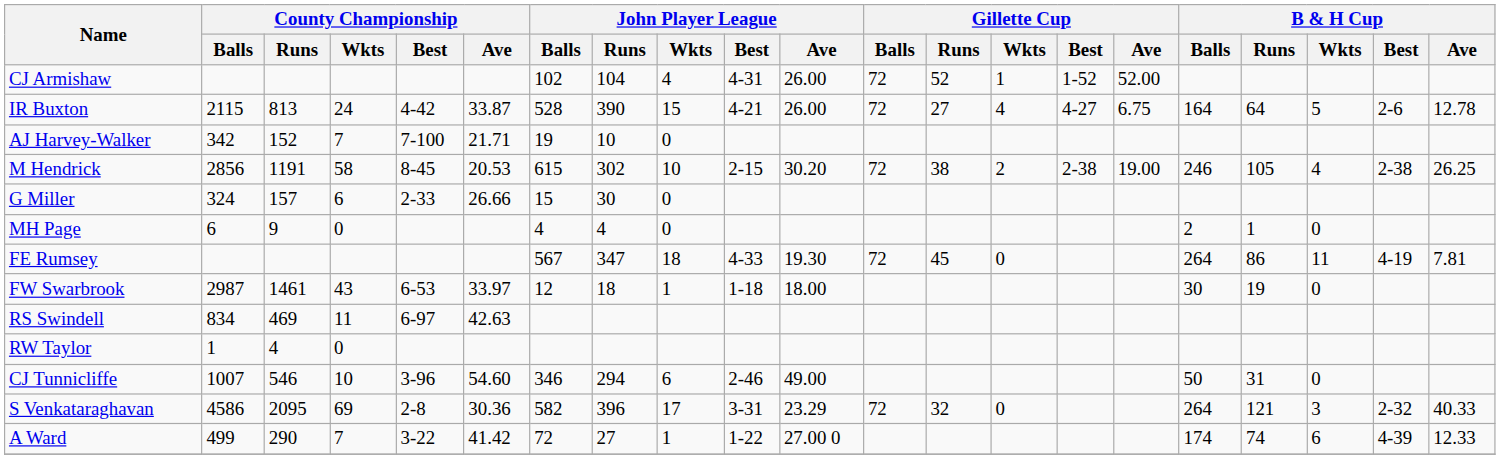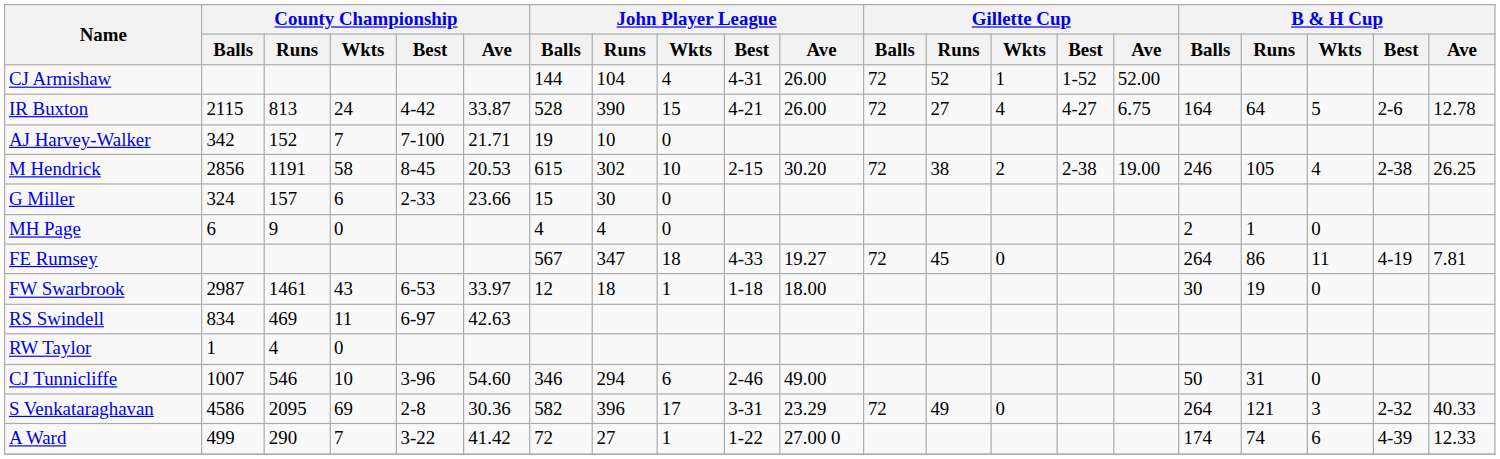CJ Armishaw | John Player League / Balls: 102 -> 144
G Miller | County Championship / Ave: 26.66 -> 23.66
FE Rumsey | John Player League / Ave: 19.30 -> 19.27
S Venkataraghavan | Gillette Cup / Runs: 32 -> 49
